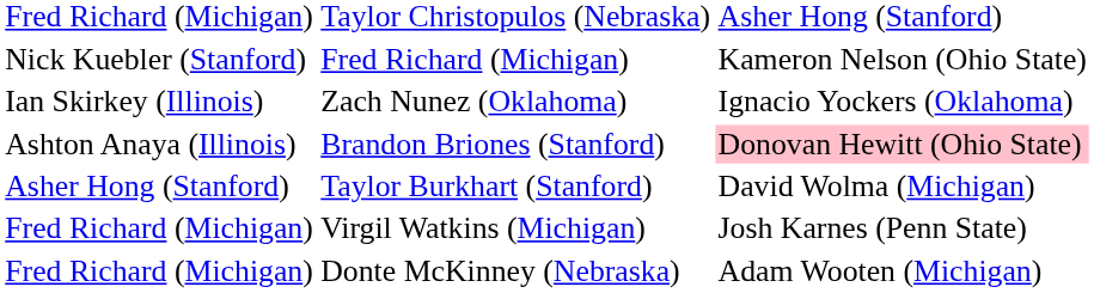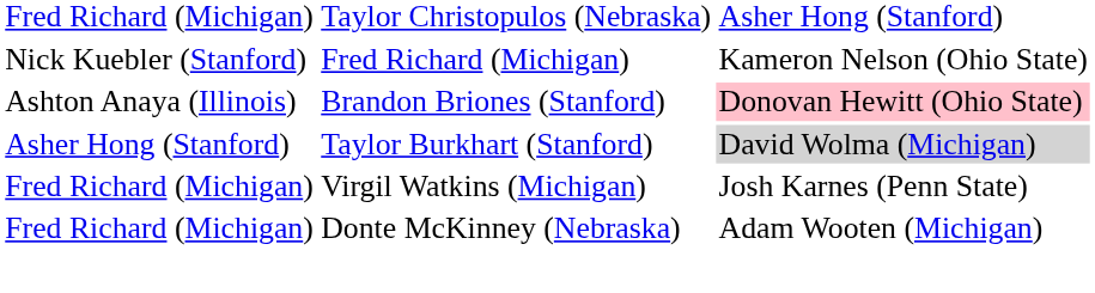- row: Ian Skirkey (Illinois) | Zach Nunez (Oklahoma) | Ignacio Yockers (Oklahoma)
Taylor Burkhart (Stanford) | column 4: no background -> lightgrey background
